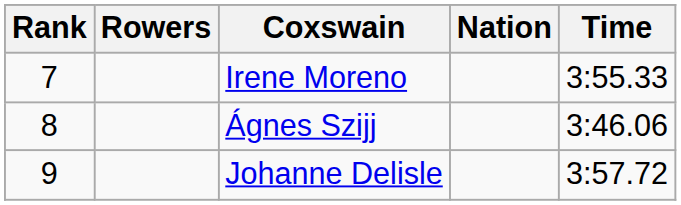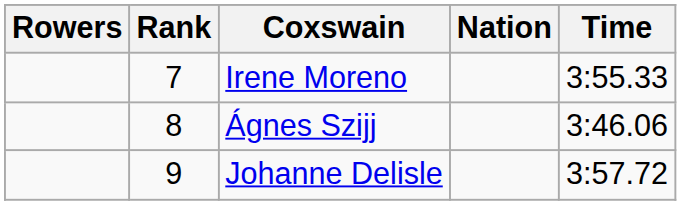columns swapped: Rank <-> Rowers
